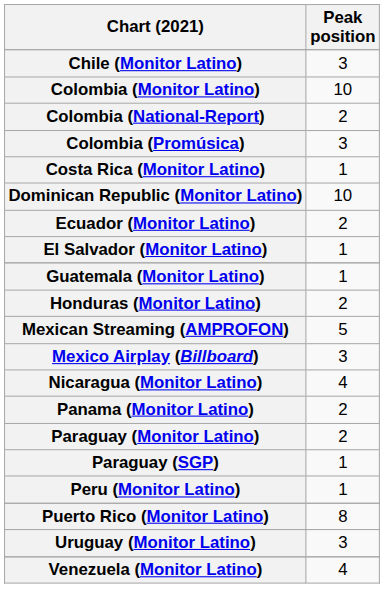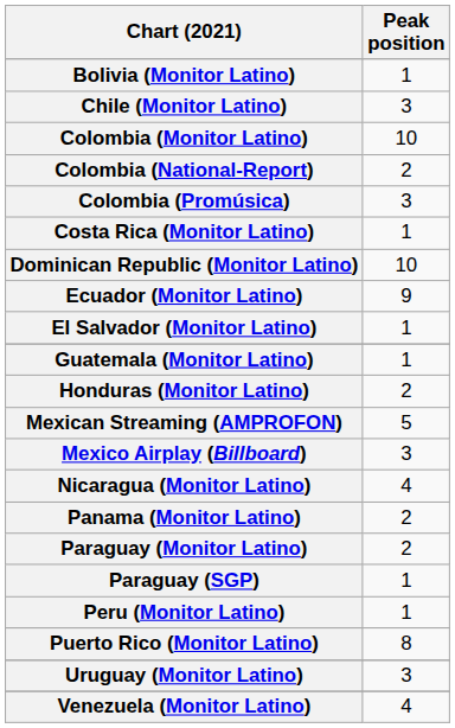+ row: Bolivia (Monitor Latino) | 1
Ecuador (Monitor Latino) | Peak position: 2 -> 9
